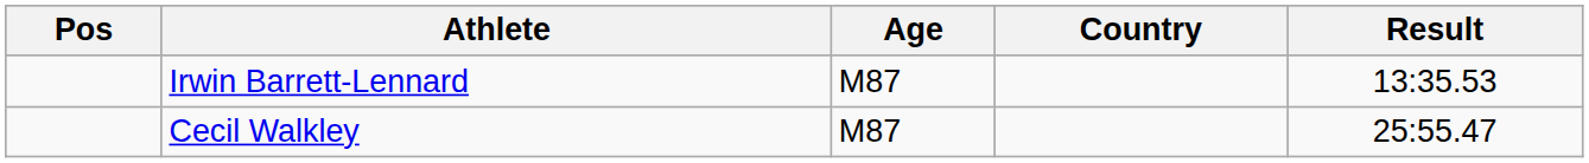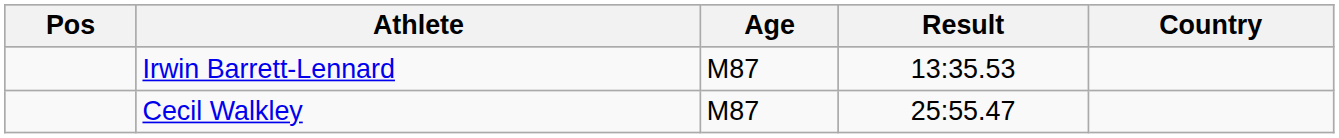columns swapped: Country <-> Result
